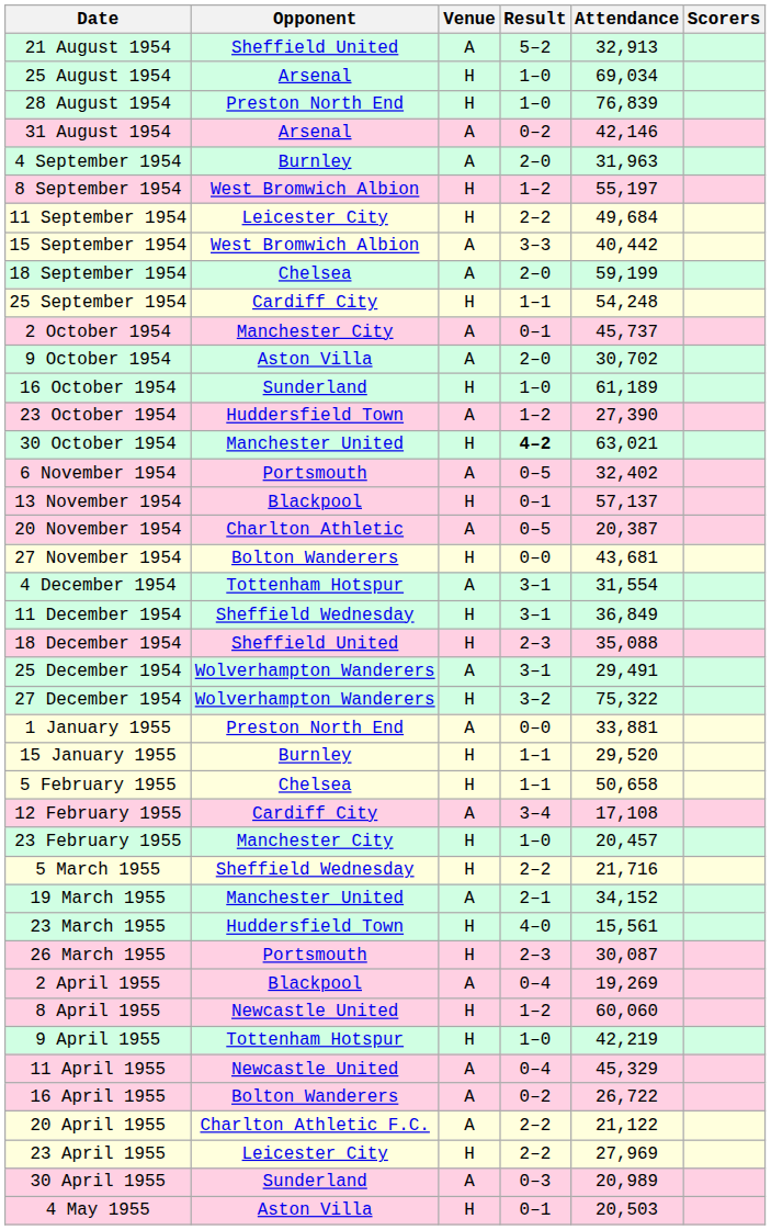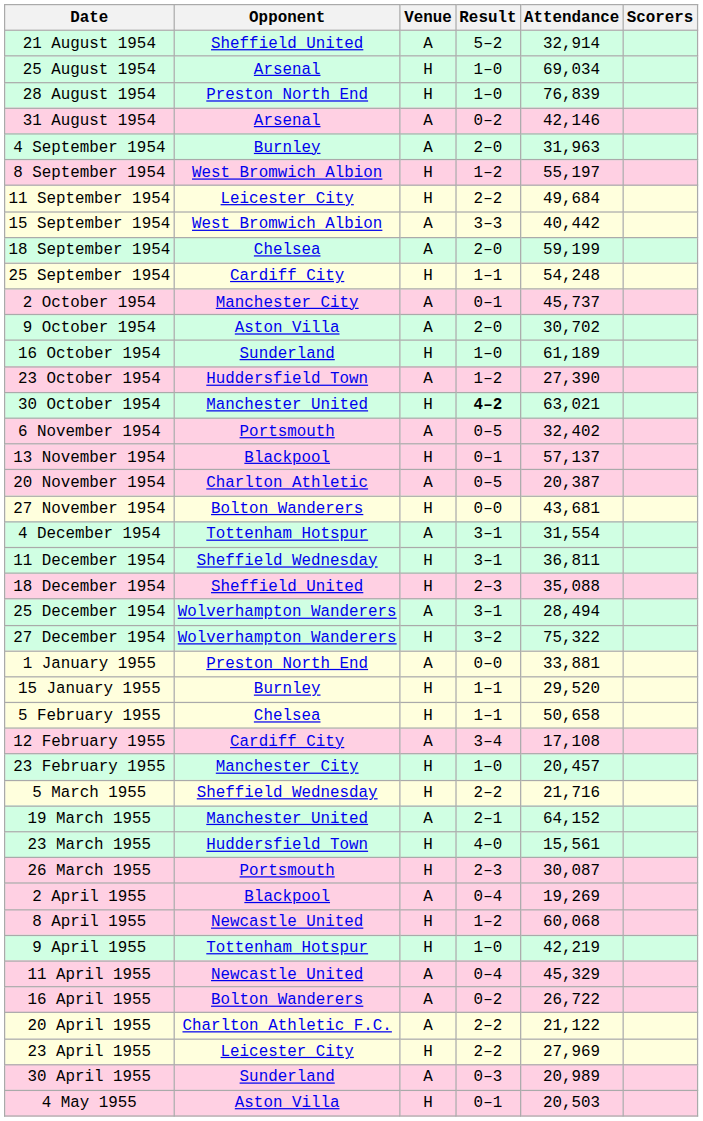21 August 1954 | Attendance: 32,913 -> 32,914
11 December 1954 | Attendance: 36,849 -> 36,811
25 December 1954 | Attendance: 29,491 -> 28,494
19 March 1955 | Attendance: 34,152 -> 64,152
8 April 1955 | Attendance: 60,060 -> 60,068
